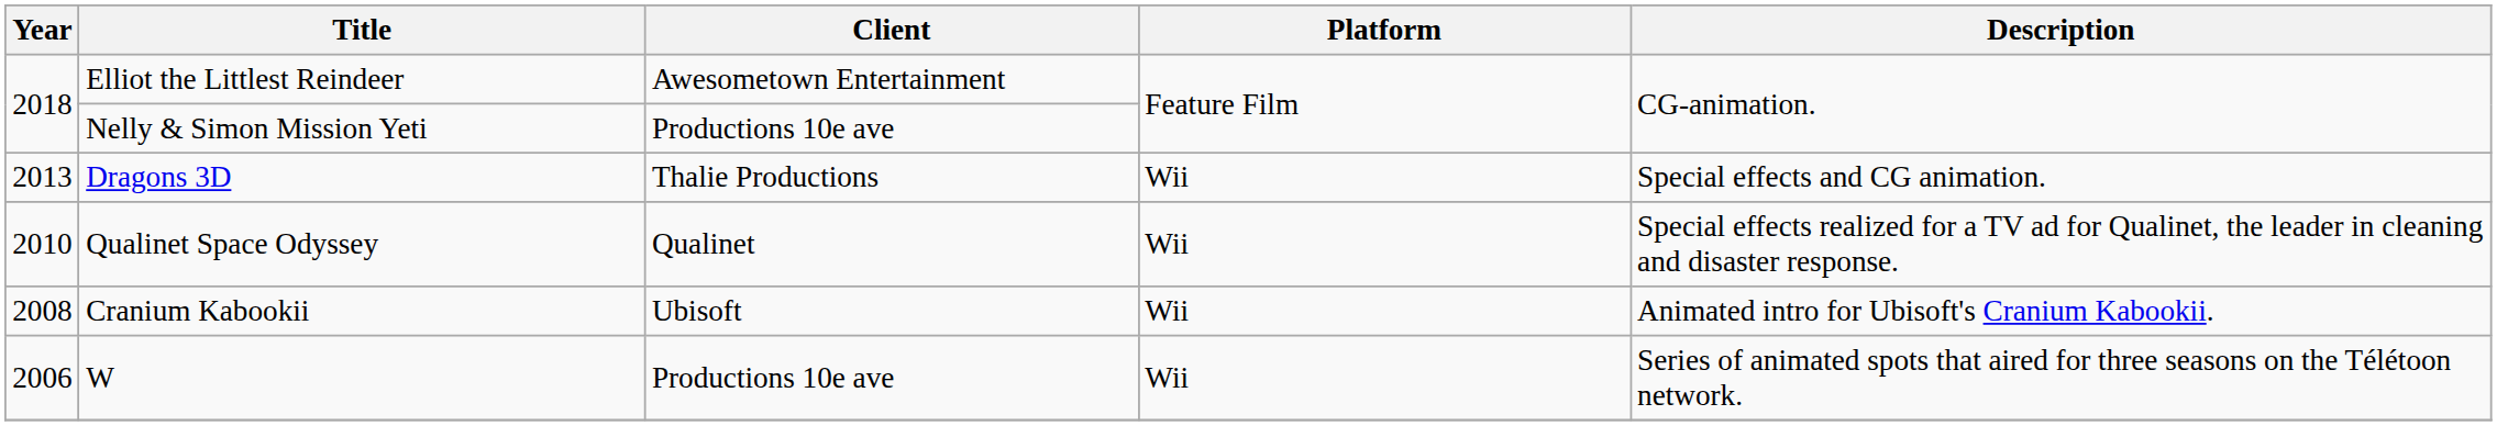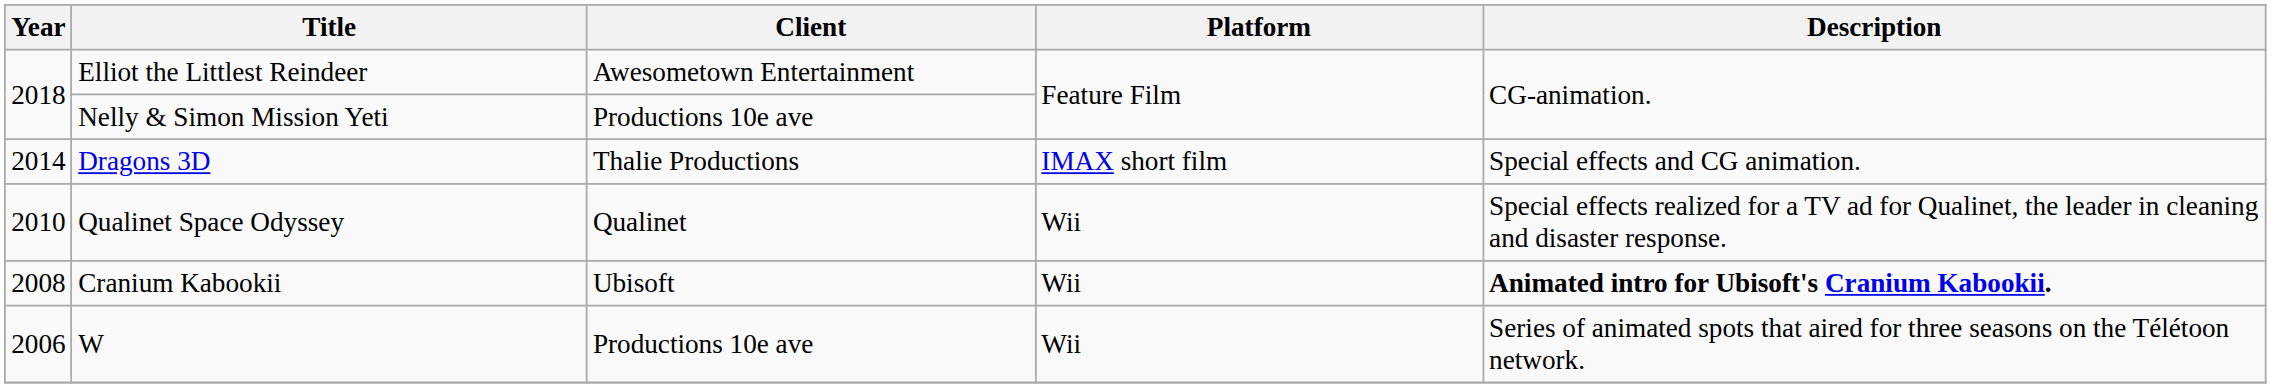Dragons 3D | Year: 2013 -> 2014
Dragons 3D | Platform: Wii -> IMAX short film
Cranium Kabookii | Description: normal -> bold
